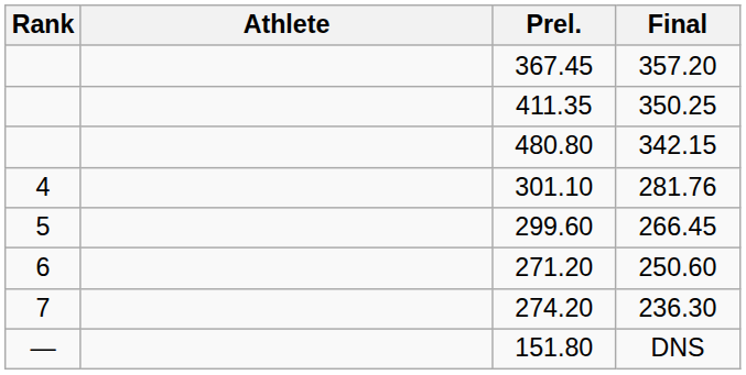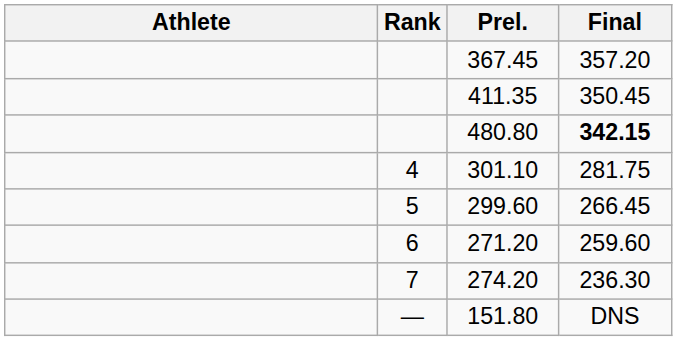columns swapped: Rank <-> Athlete
411.35 | Final: 350.25 -> 350.45
480.80 | Final: normal -> bold
301.10 | Final: 281.76 -> 281.75
271.20 | Final: 250.60 -> 259.60
